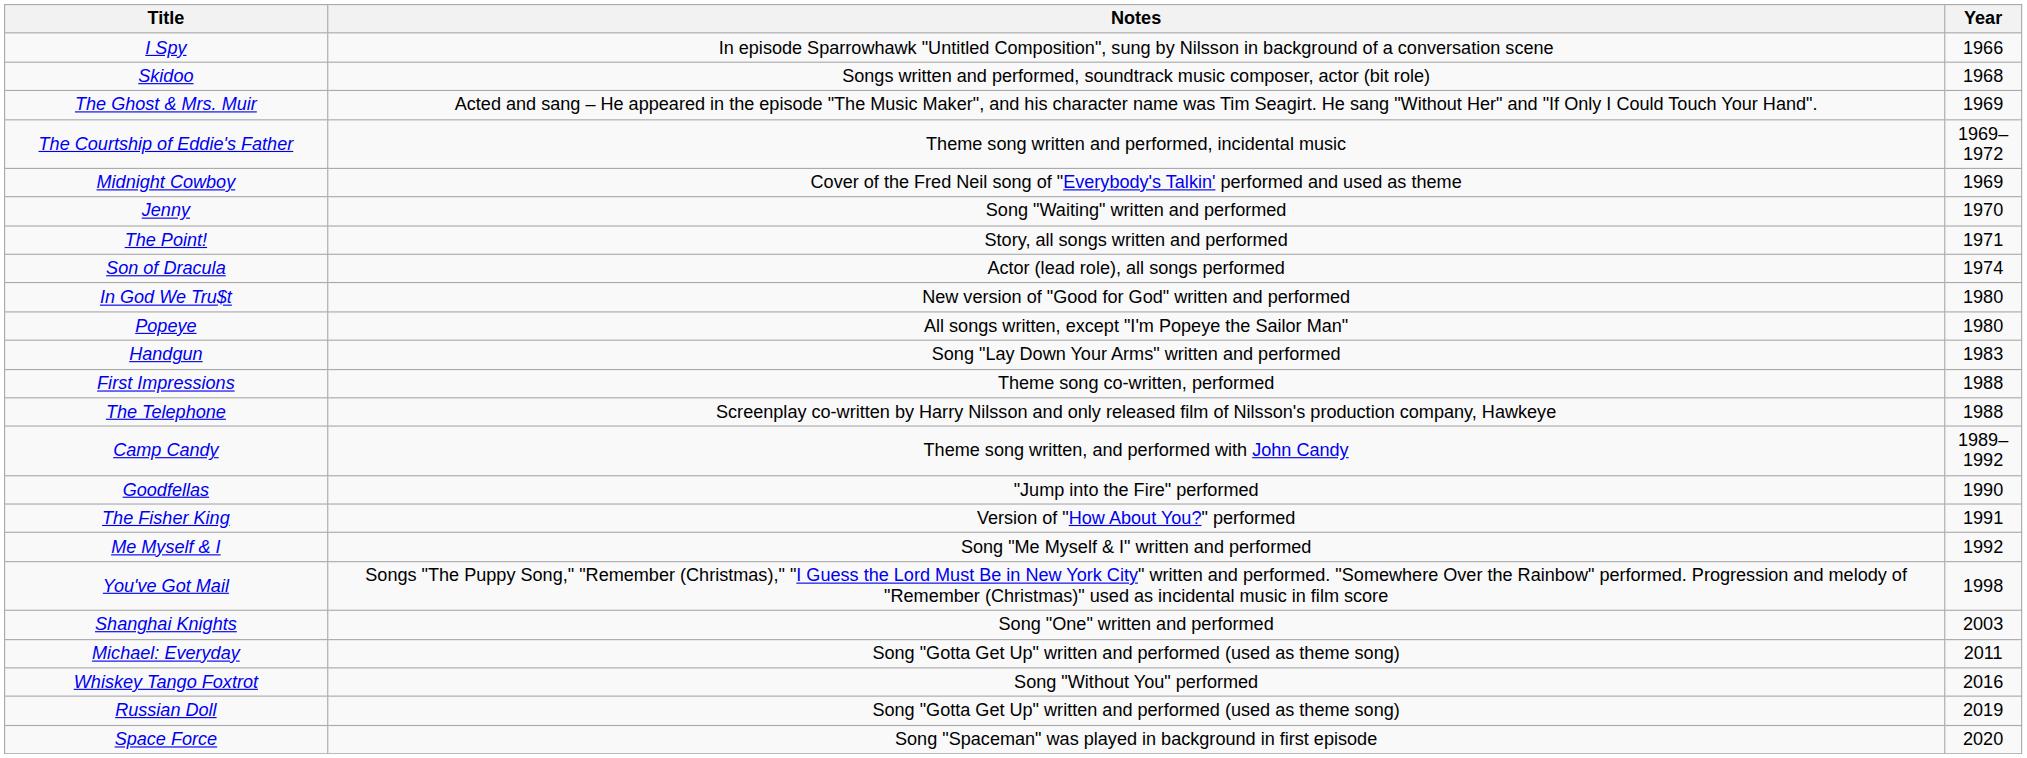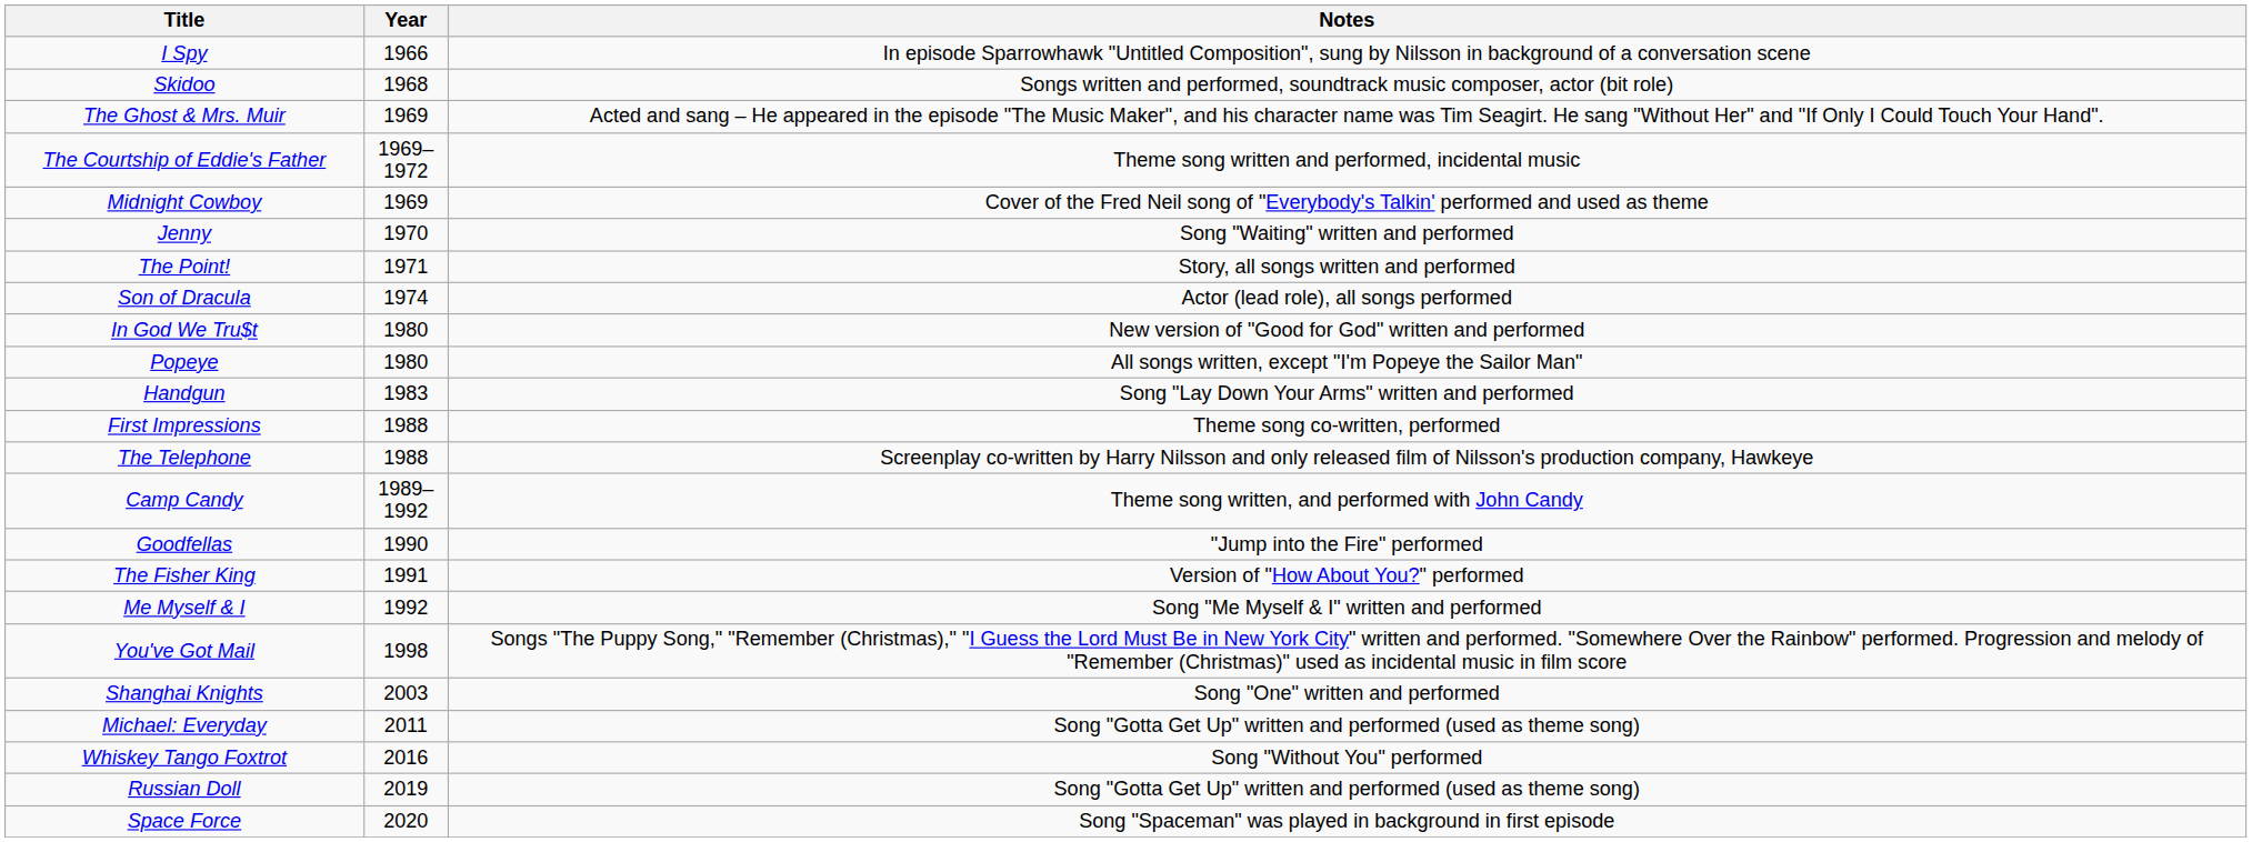columns swapped: Year <-> Notes
